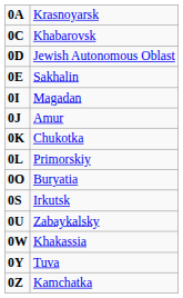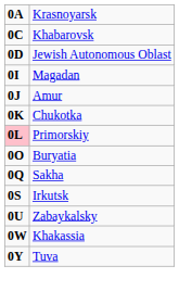- row: 0E | Sakhalin
Primorskiy | column 1: no background -> pink background
+ row: 0Q | Sakha
- row: 0Z | Kamchatka
